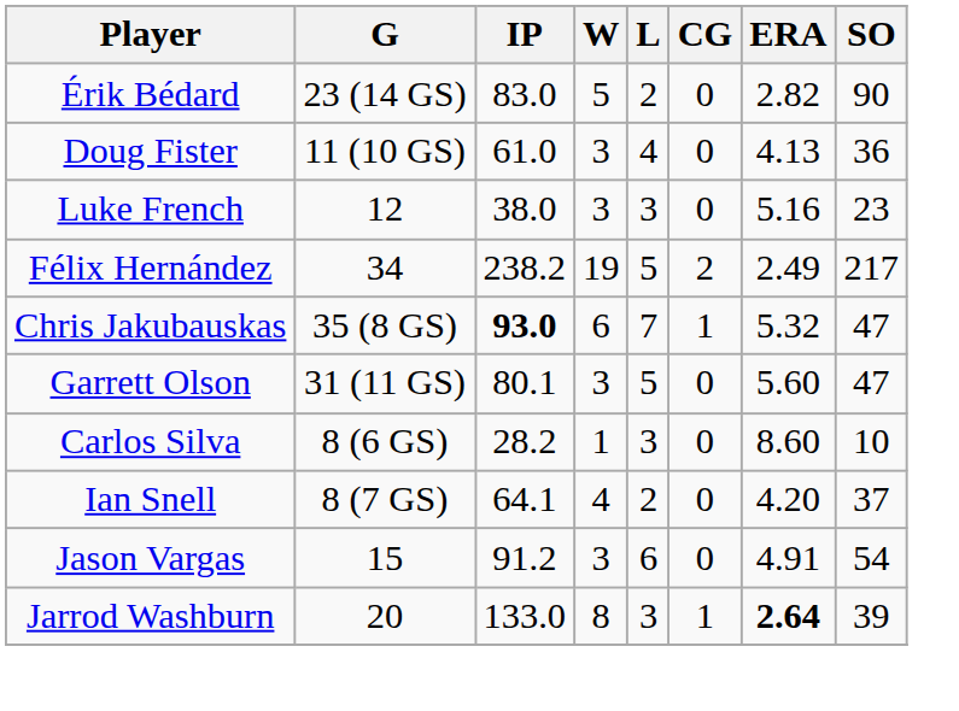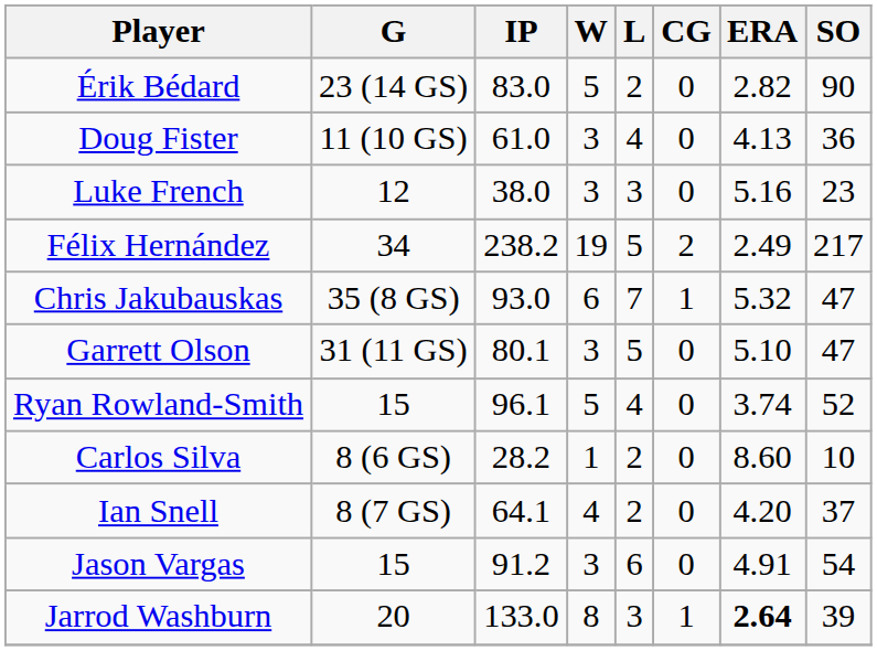Chris Jakubauskas | IP: bold -> normal
Garrett Olson | ERA: 5.60 -> 5.10
+ row: Ryan Rowland-Smith | 15 | 96.1 | 5 | 4 | 0 | 3.74 | 52
Carlos Silva | L: 3 -> 2
